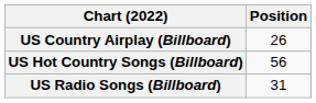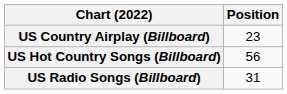US Country Airplay (Billboard) | Position: 26 -> 23
